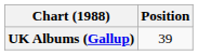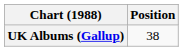UK Albums (Gallup) | Position: 39 -> 38
